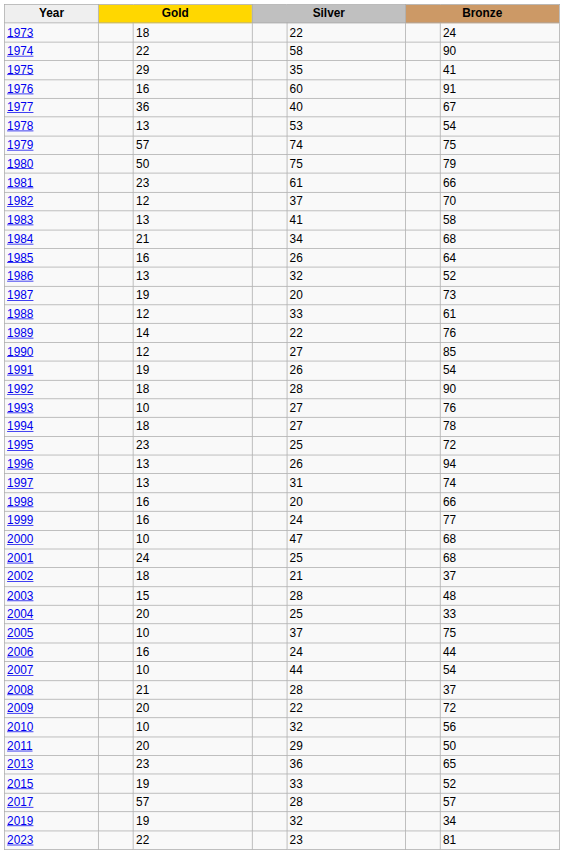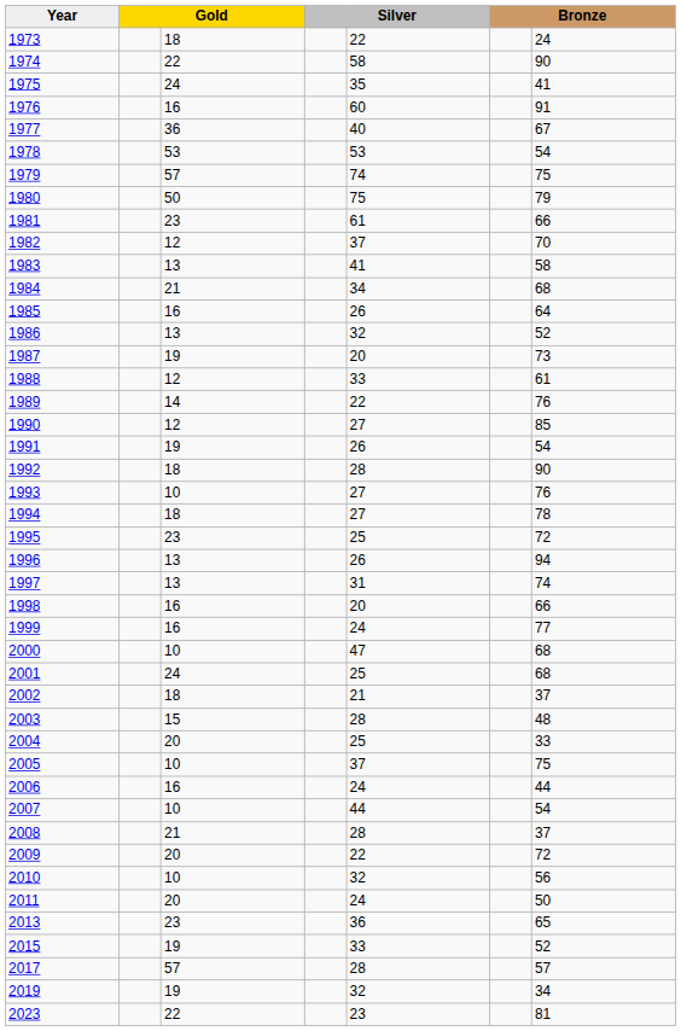1975 | column 3: 29 -> 24
1978 | column 3: 13 -> 53
2011 | column 5: 29 -> 24
